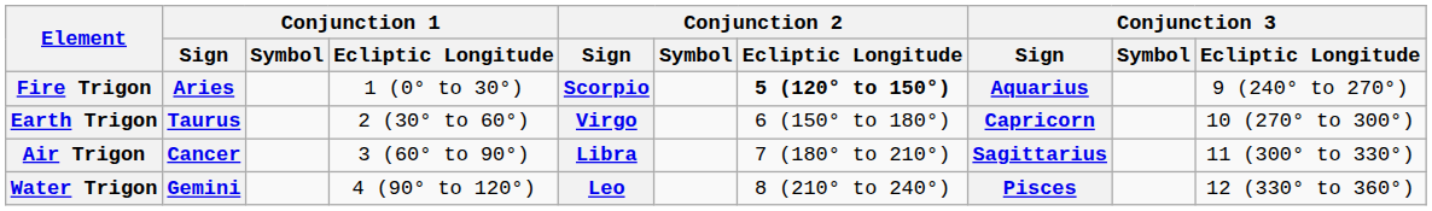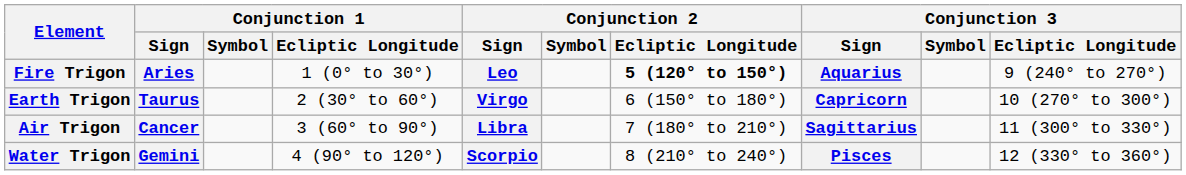Fire Trigon | Conjunction 2 / Sign: Scorpio -> Leo
Water Trigon | Conjunction 2 / Sign: Leo -> Scorpio
